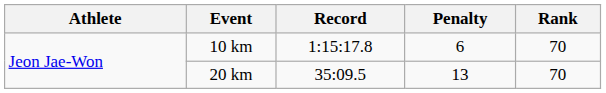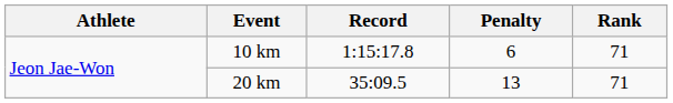10 km | Rank: 70 -> 71
20 km | Rank: 70 -> 71
